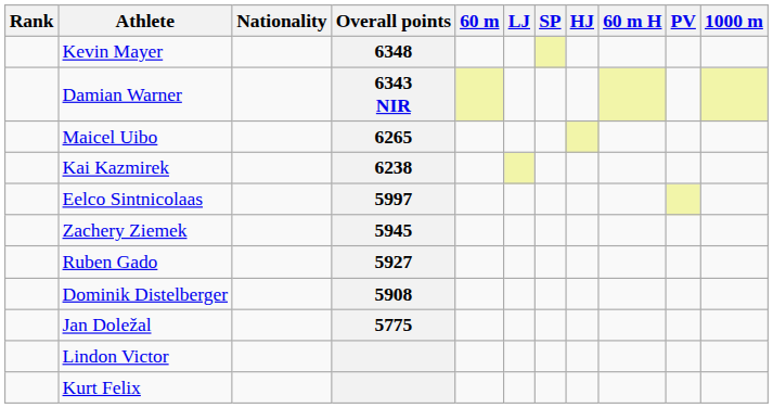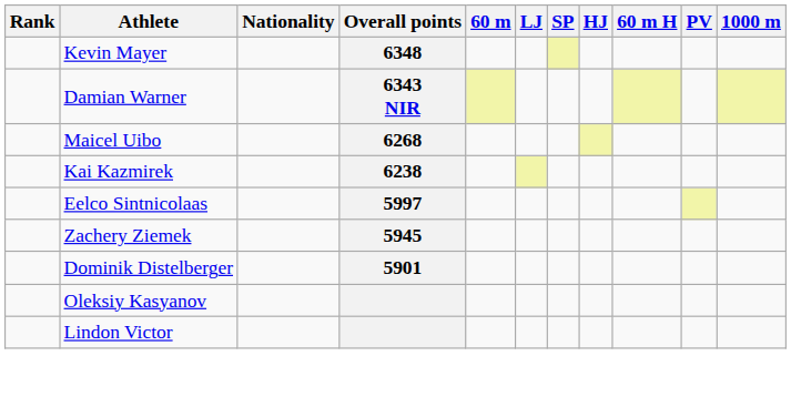Maicel Uibo | Overall points: 6265 -> 6268
- row: Ruben Gado | 5927
Dominik Distelberger | Overall points: 5908 -> 5901
- row: Jan Doležal | 5775
+ row: Oleksiy Kasyanov
- row: Kurt Felix
